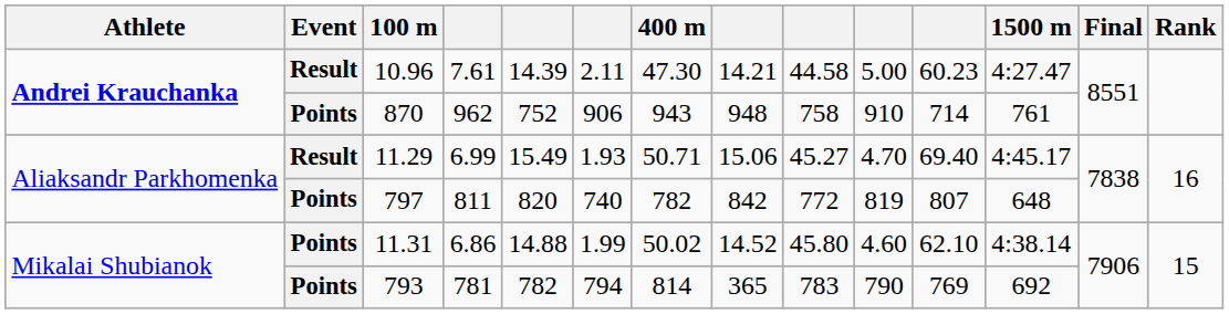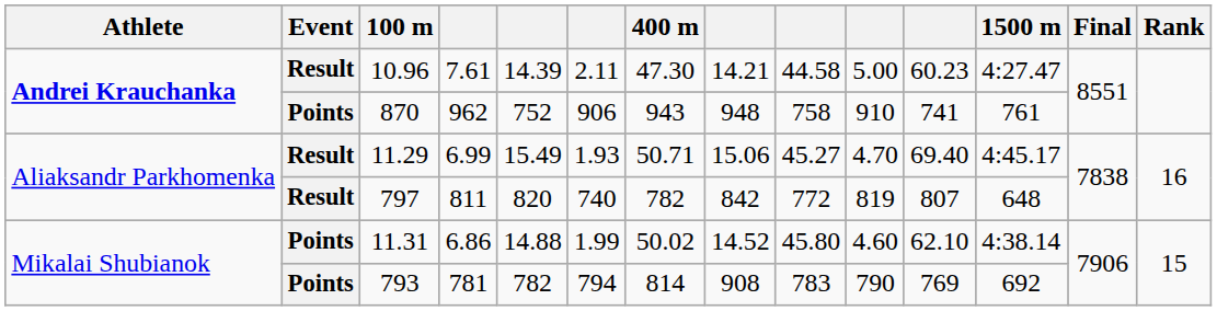870 | column 11: 714 -> 741
797 | Event: Points -> Result
793 | column 8: 365 -> 908
